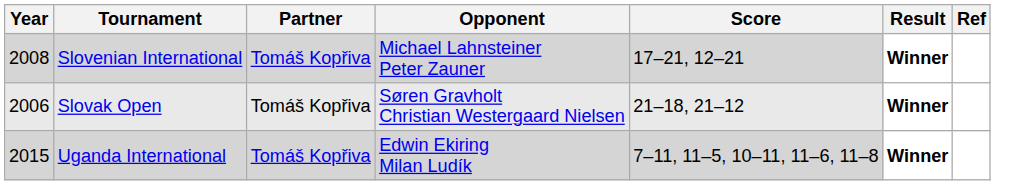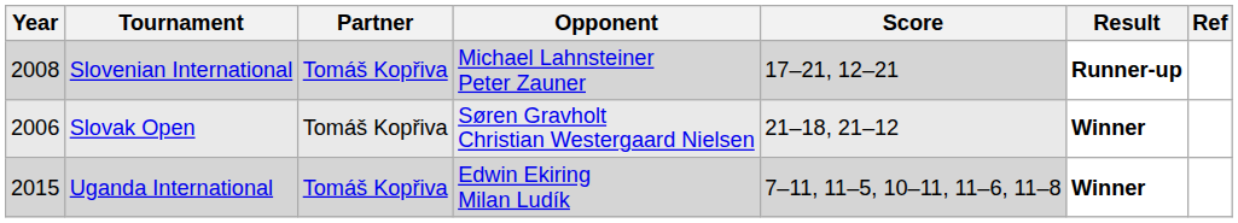Slovenian International | Result: Winner -> Runner-up
